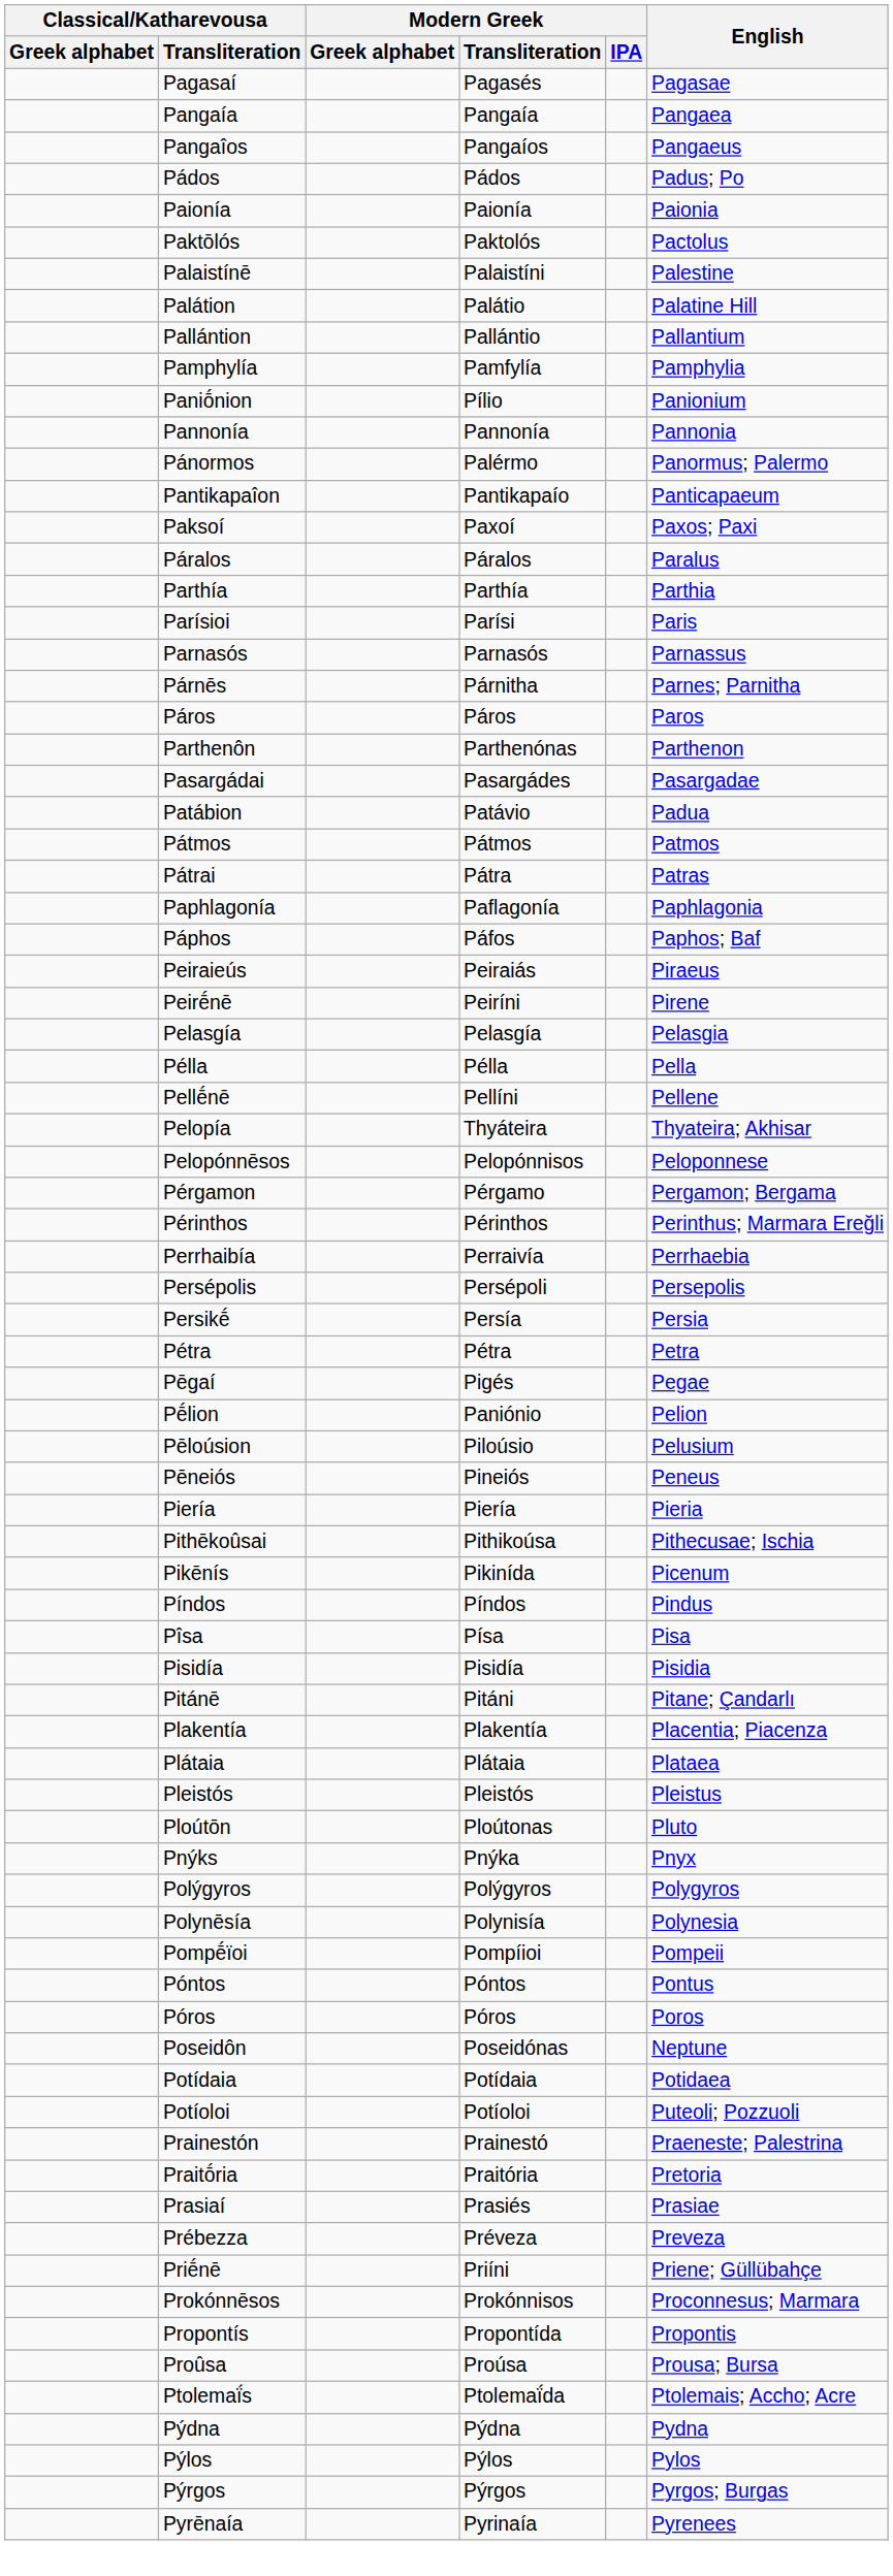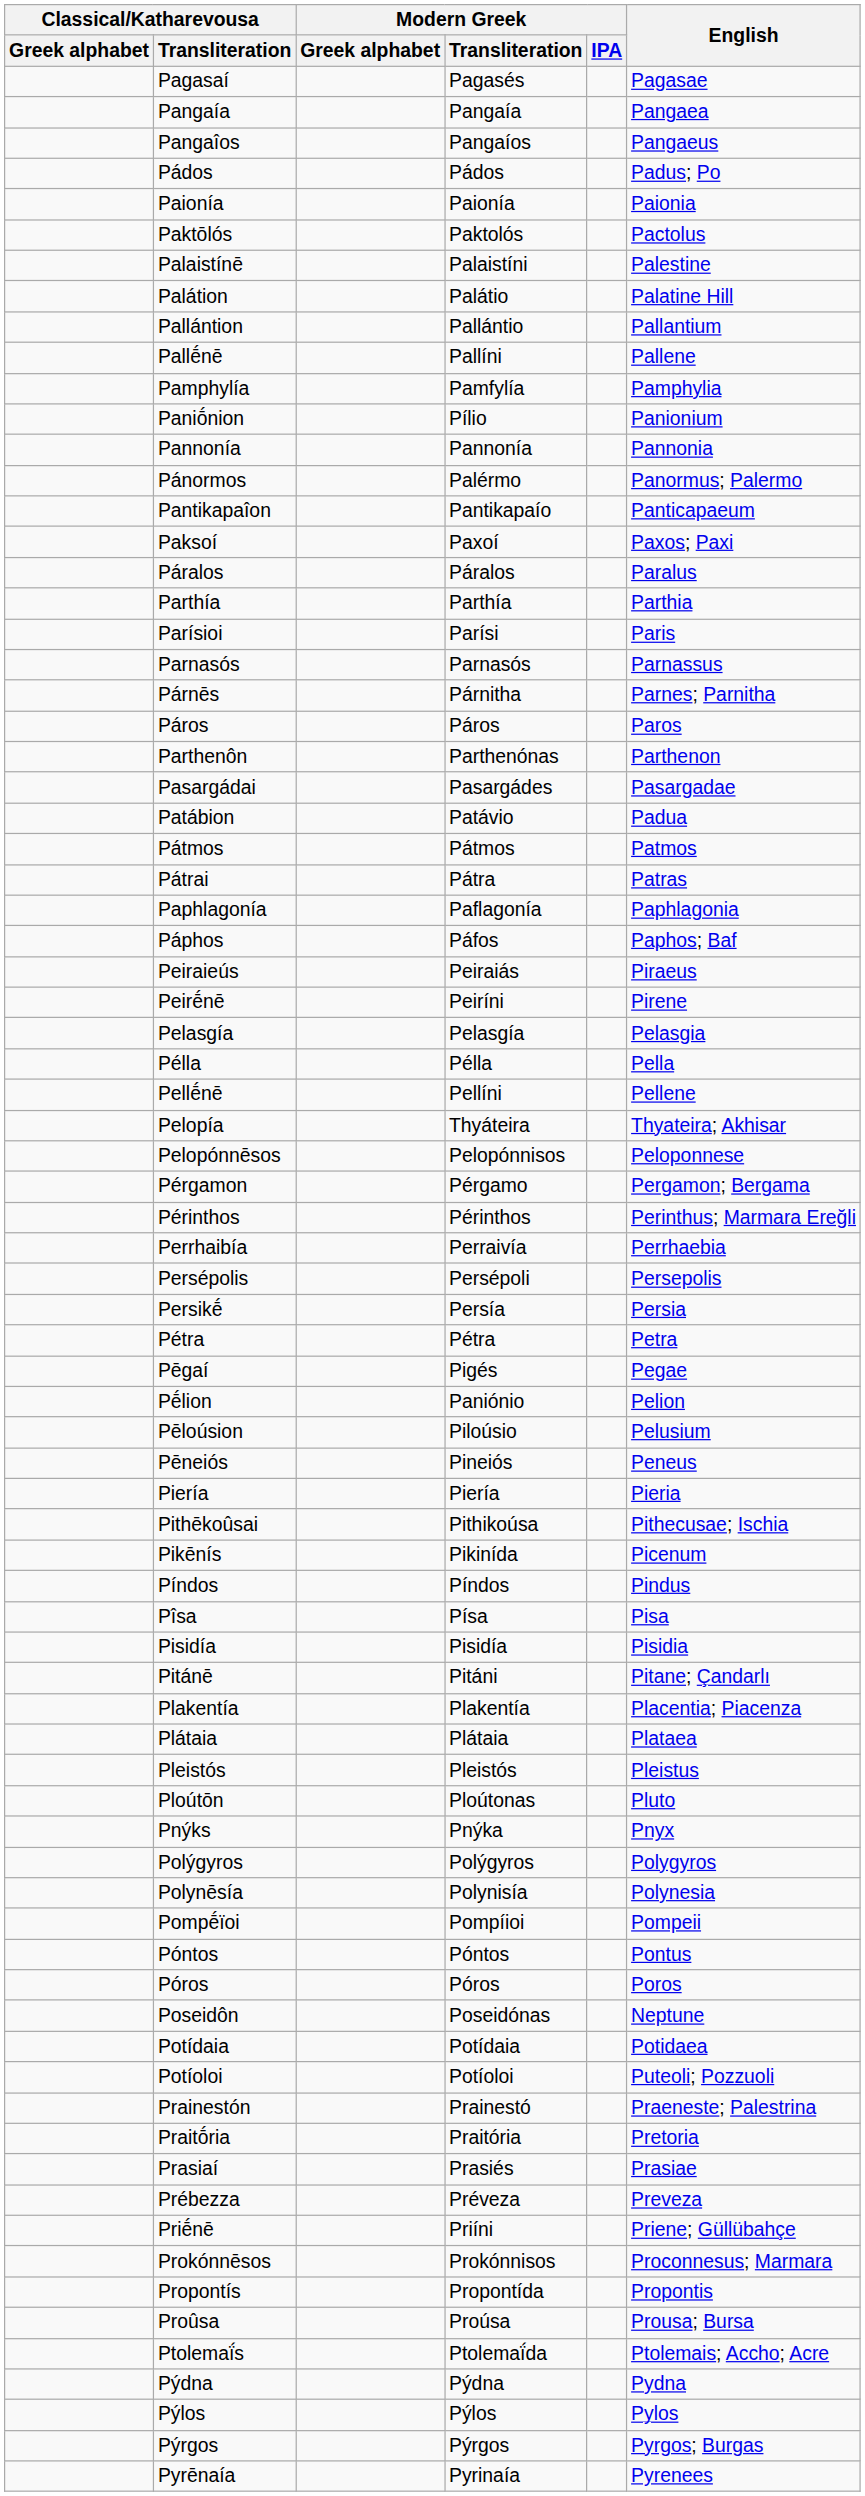+ row: Pallḗnē | Pallíni | Pallene
